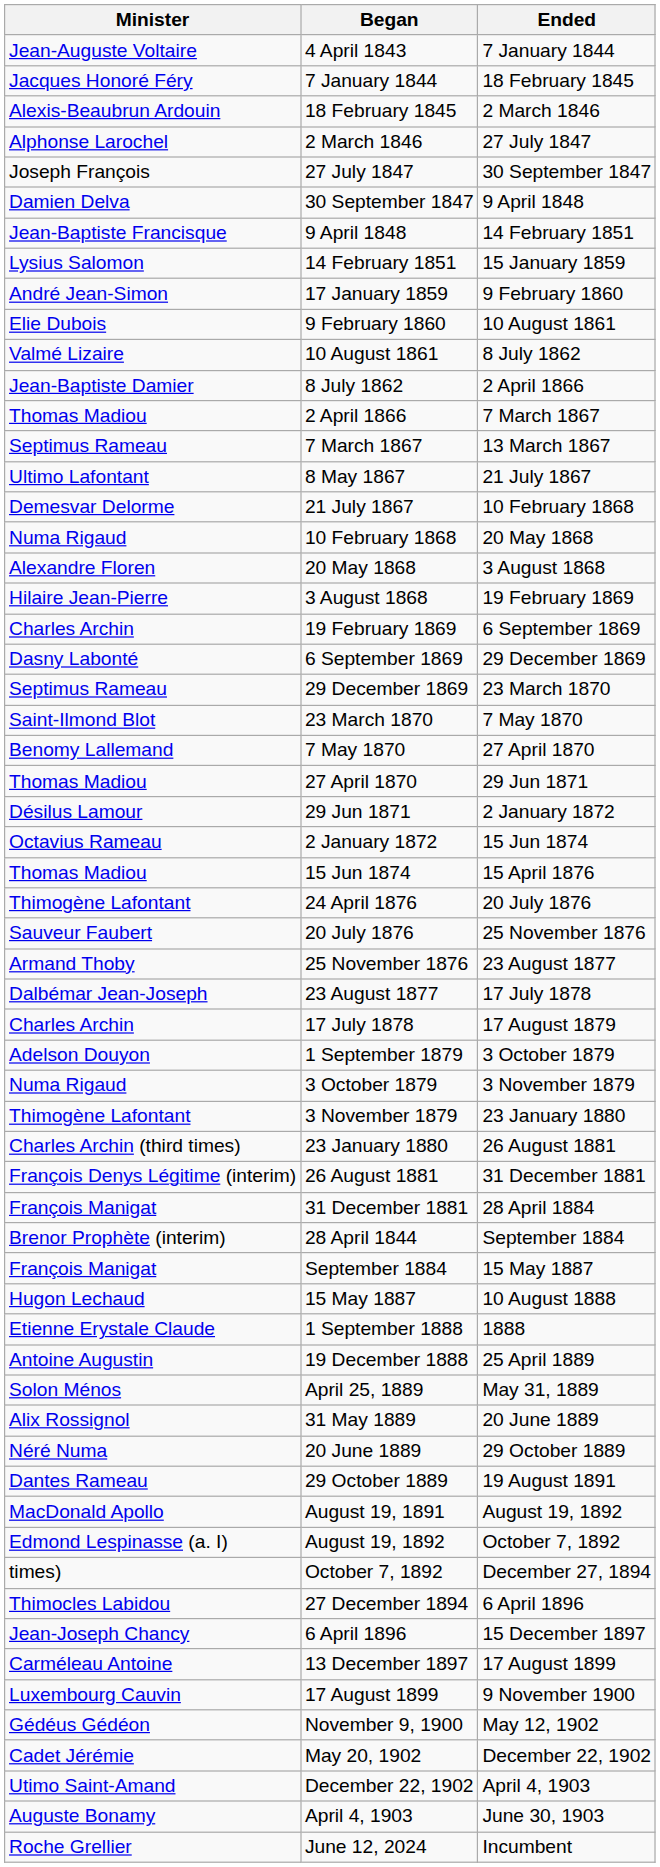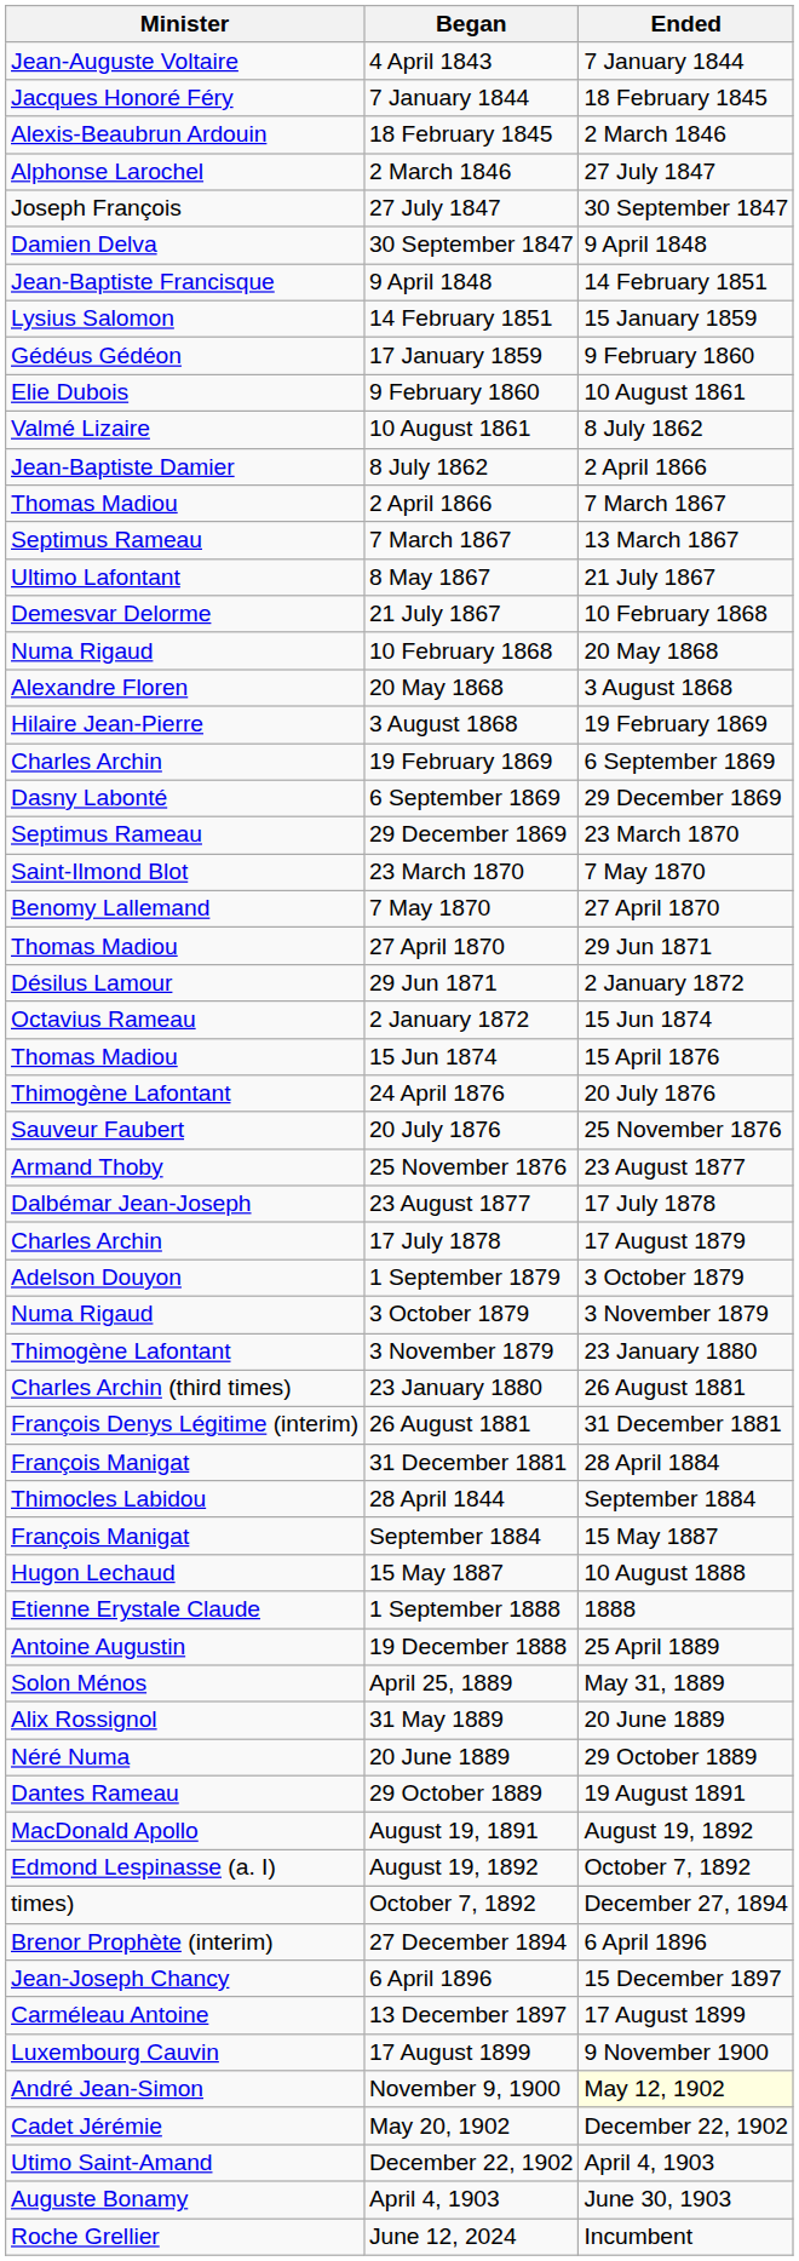17 January 1859 | Minister: André Jean-Simon -> Gédéus Gédéon
28 April 1844 | Minister: Brenor Prophète (interim) -> Thimocles Labidou
27 December 1894 | Minister: Thimocles Labidou -> Brenor Prophète (interim)
November 9, 1900 | Minister: Gédéus Gédéon -> André Jean-Simon
November 9, 1900 | Ended: no background -> lightyellow background
